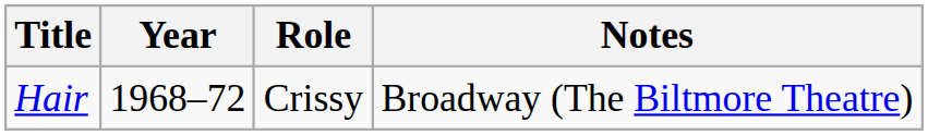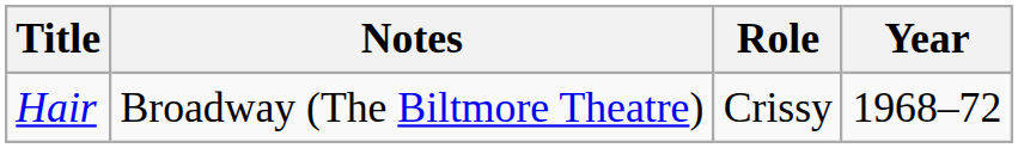columns swapped: Year <-> Notes
